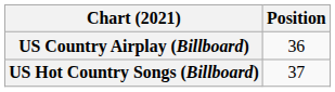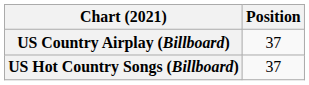US Country Airplay (Billboard) | Position: 36 -> 37
